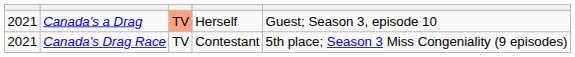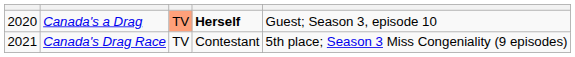Canada's a Drag | column 1: 2021 -> 2020
Canada's a Drag | column 4: normal -> bold
